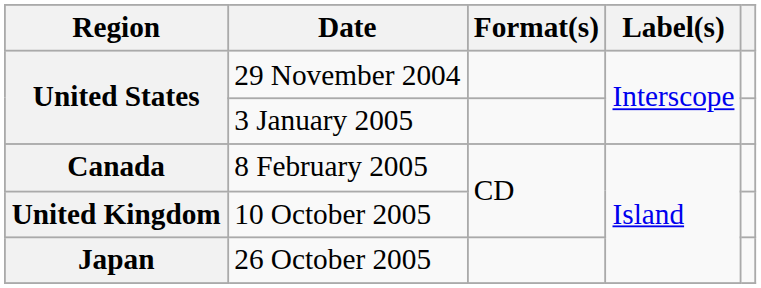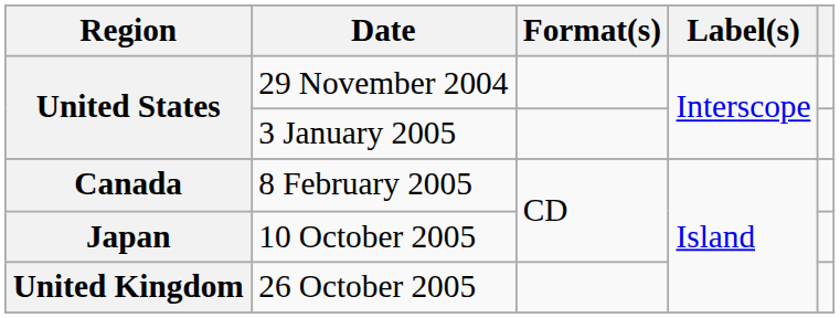10 October 2005 | Region: United Kingdom -> Japan
26 October 2005 | Region: Japan -> United Kingdom
